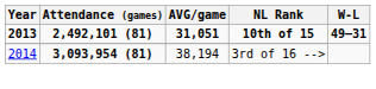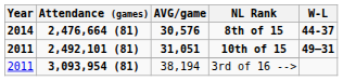+ row: 2014 | 2,476,664 (81) | 30,576 | 8th of 15 | 44-37
10th of 15 | Year: 2013 -> 2011
3rd of 16 --> | Year: 2014 -> 2011
